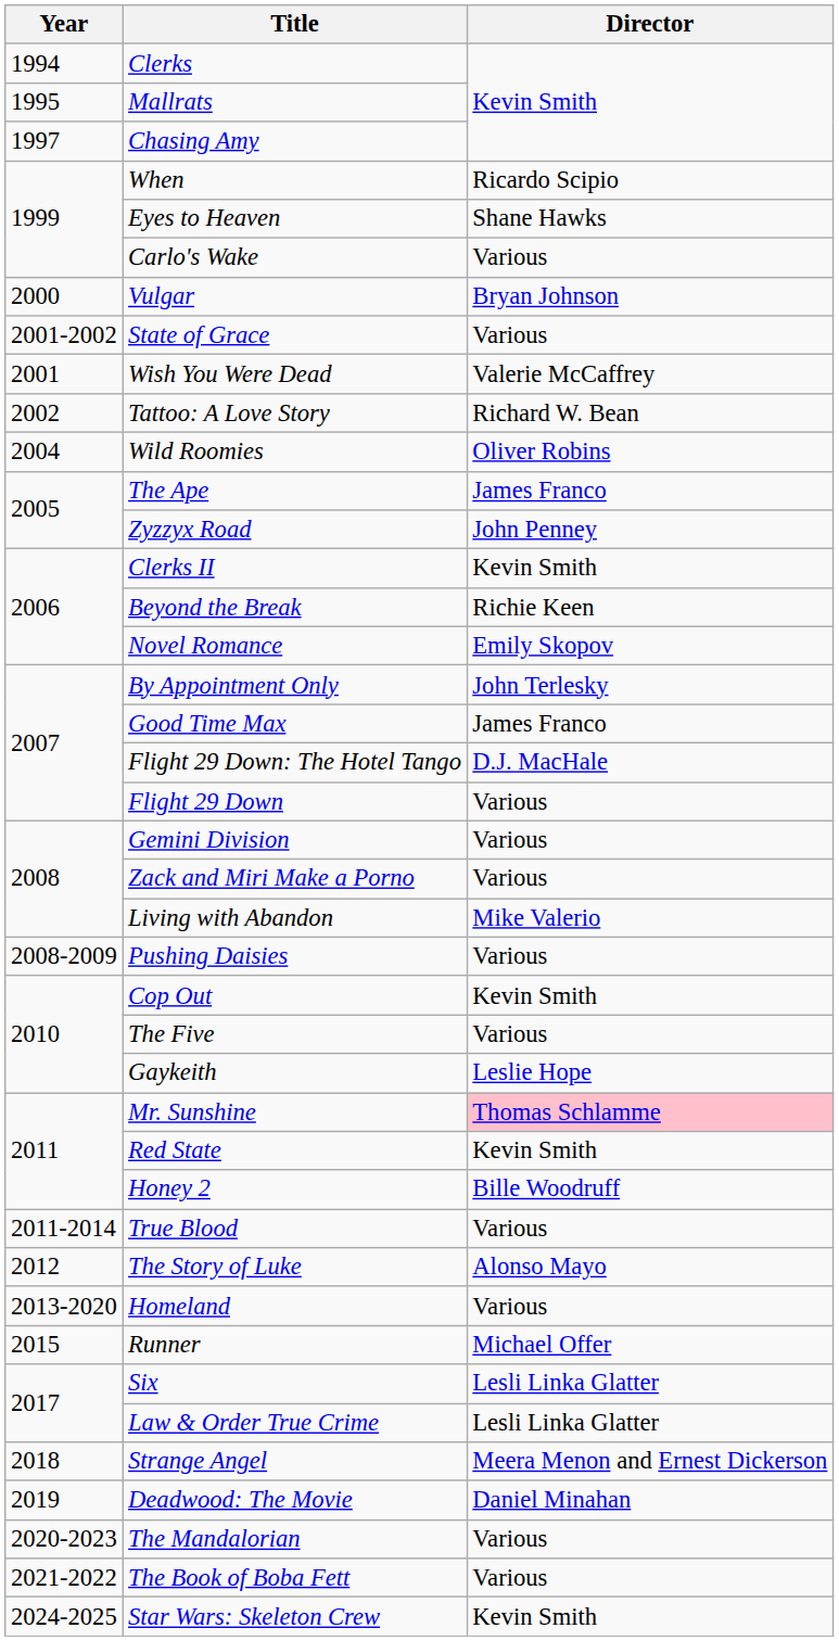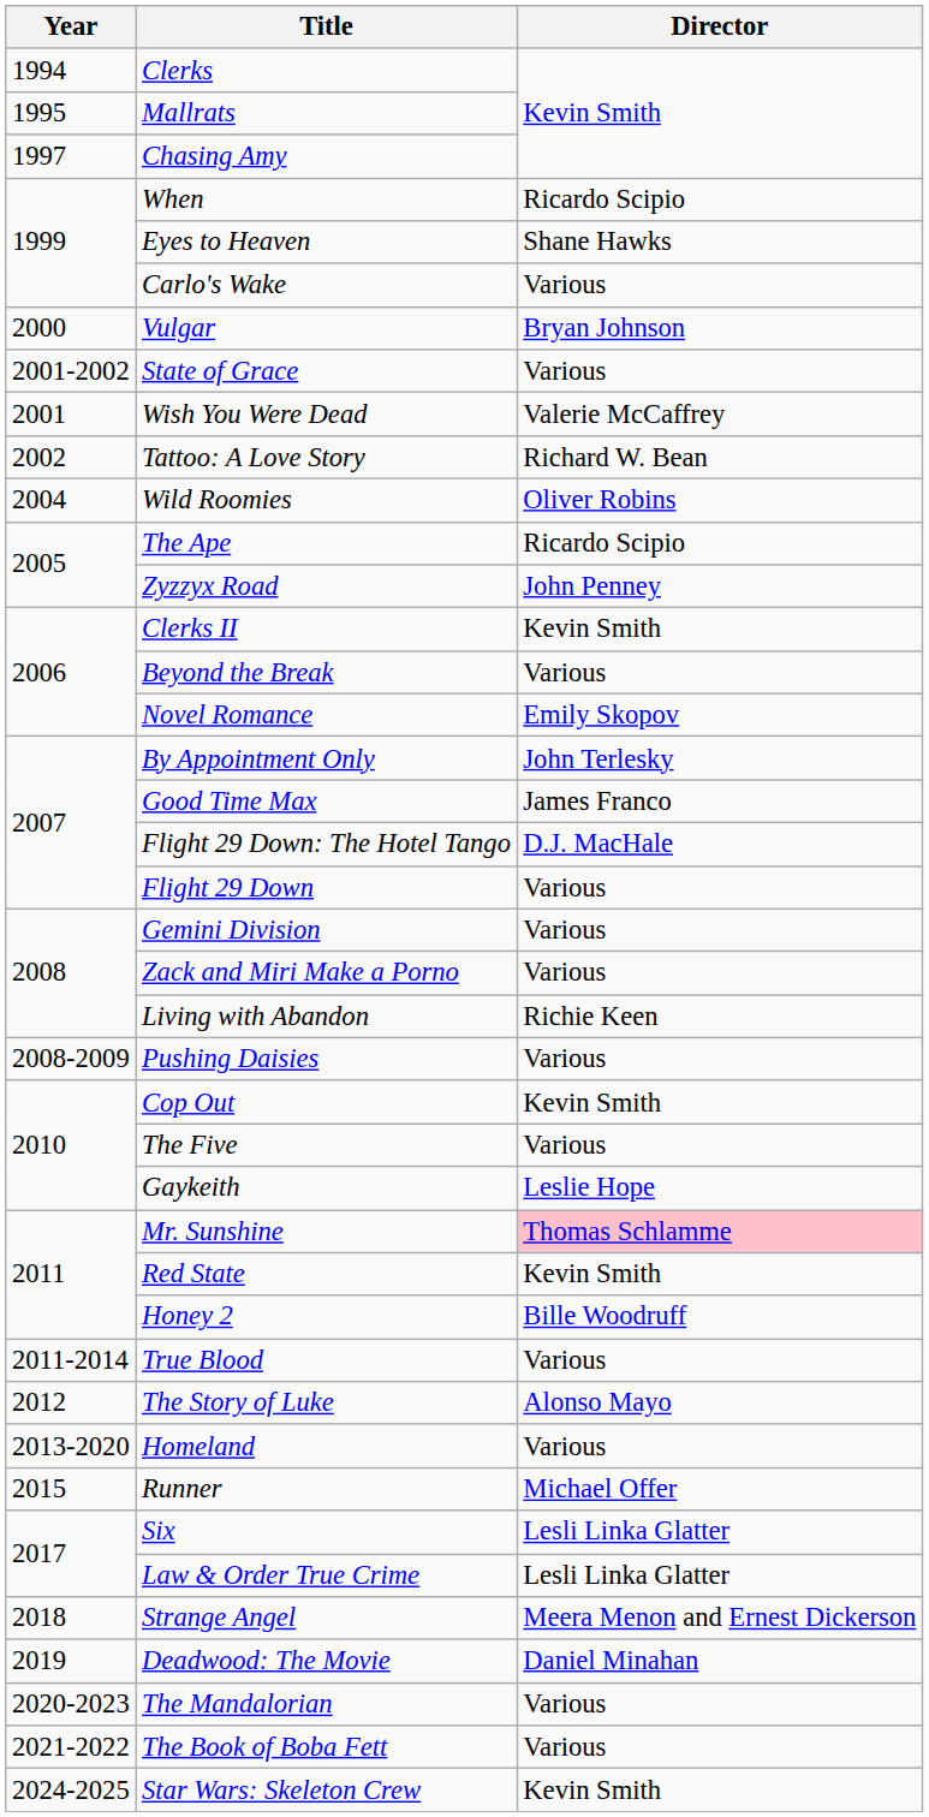The Ape | Director: James Franco -> Ricardo Scipio
Beyond the Break | Director: Richie Keen -> Various
Living with Abandon | Director: Mike Valerio -> Richie Keen
